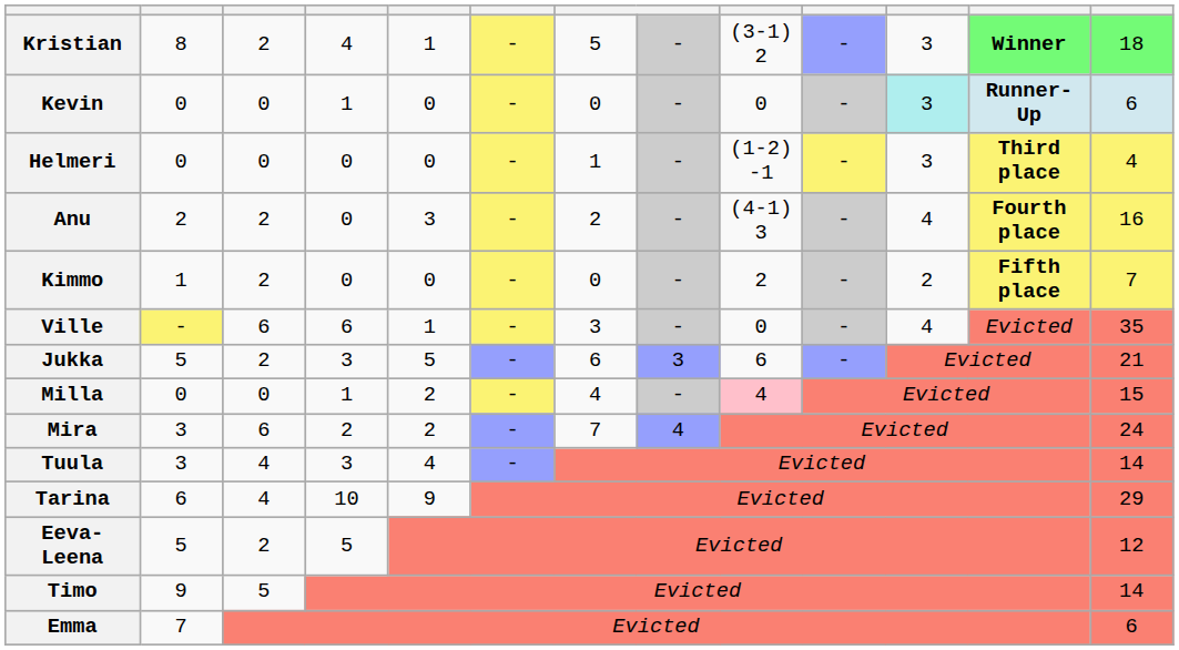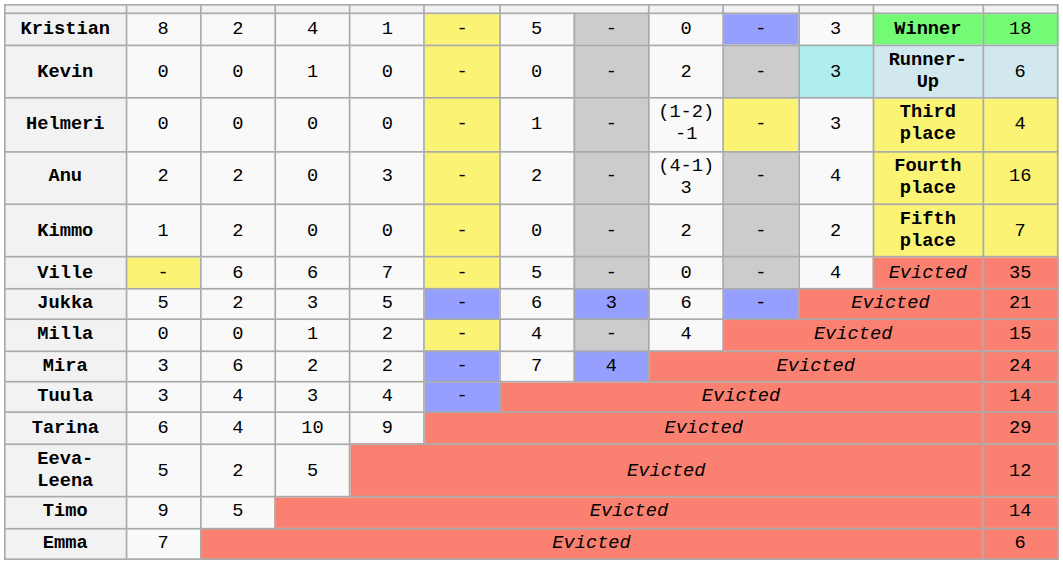Kristian | column 9: (3-1) 2 -> 0
Kevin | column 9: 0 -> 2
Ville | column 5: 1 -> 7
Ville | column 7: 3 -> 5
Milla | column 9: pink background -> no background
